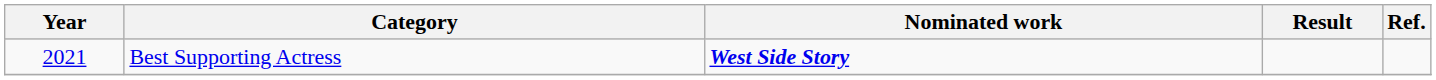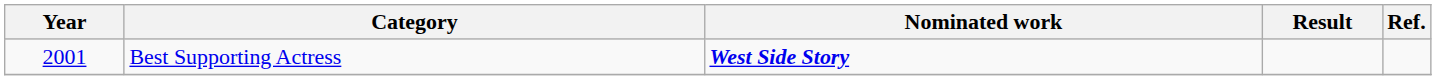Best Supporting Actress | Year: 2021 -> 2001
